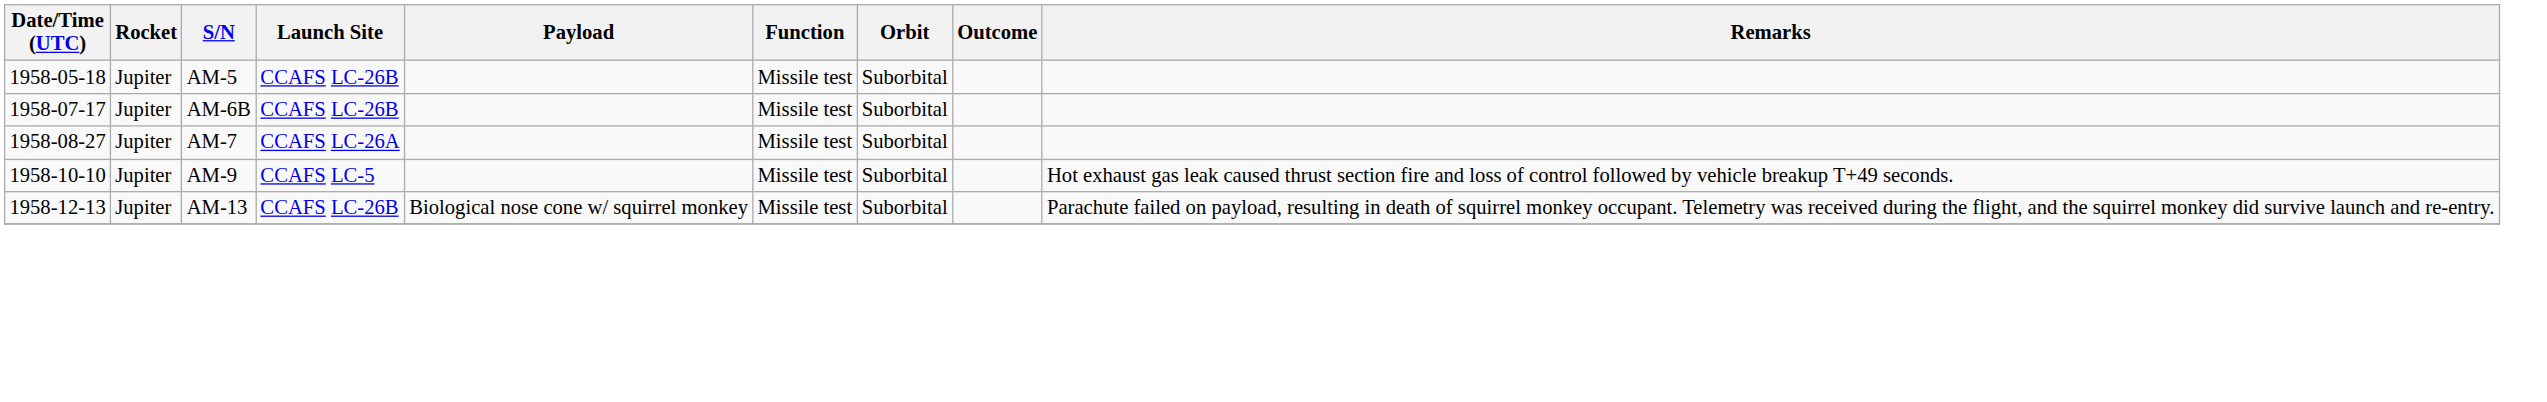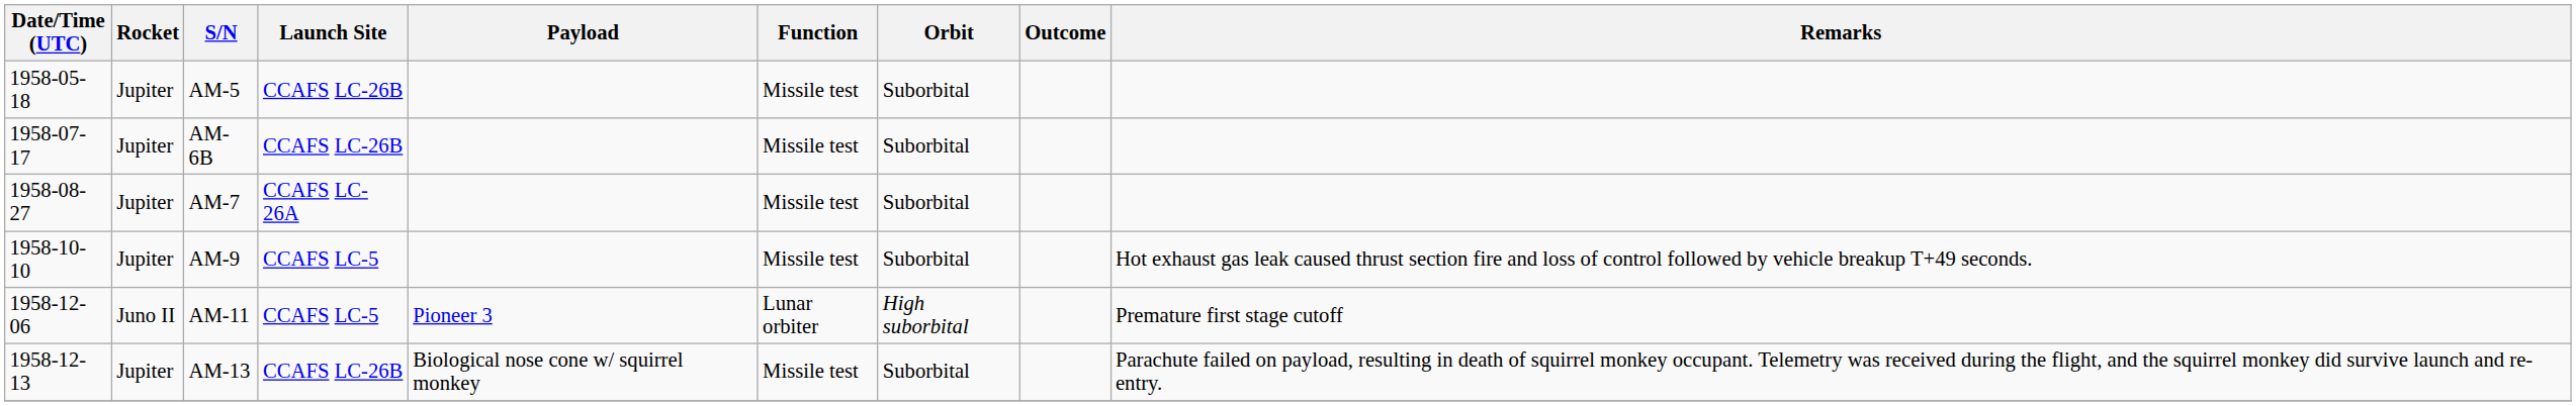+ row: 1958-12-06 | Juno II | AM-11 | CCAFS LC-5 | Pioneer 3 | Lunar orbiter | High suborbital | Premature first stage cutoff
